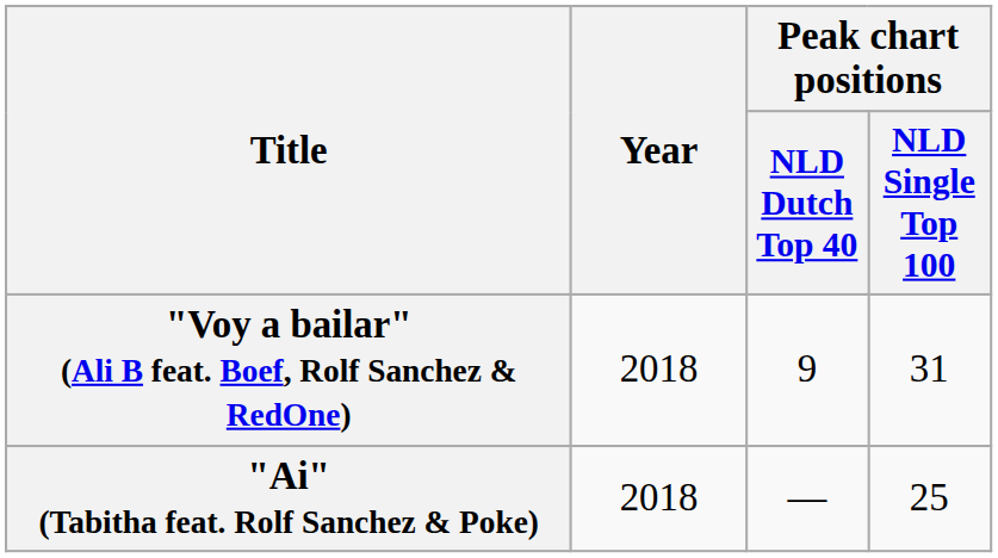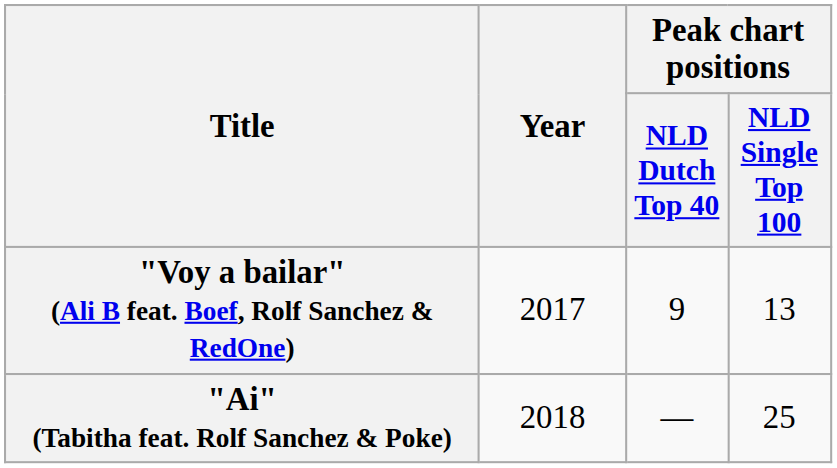"Voy a bailar" (Ali B feat. Boef, Rolf Sanchez & RedOne) | Year: 2018 -> 2017
"Voy a bailar" (Ali B feat. Boef, Rolf Sanchez & RedOne) | Peak chart positions / NLD Single Top 100: 31 -> 13
